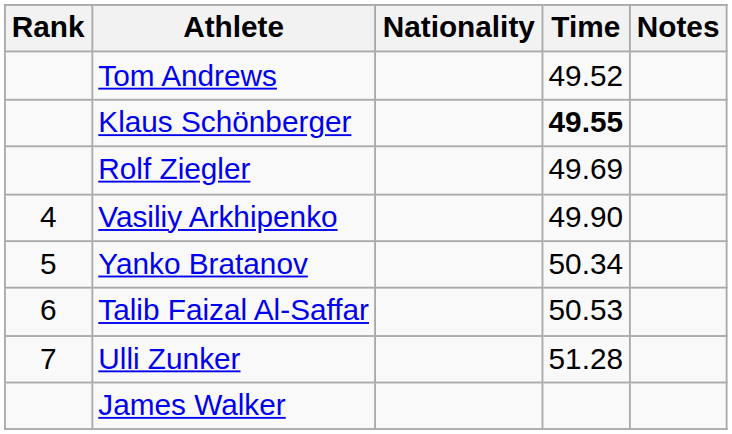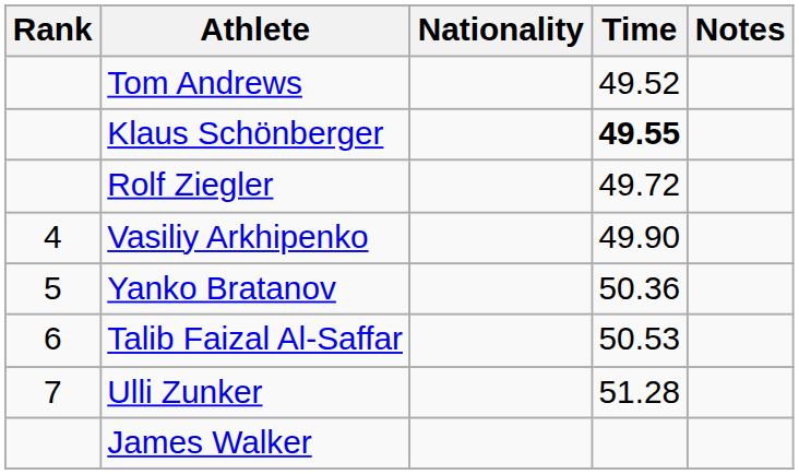Rolf Ziegler | Time: 49.69 -> 49.72
Yanko Bratanov | Time: 50.34 -> 50.36
